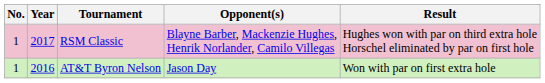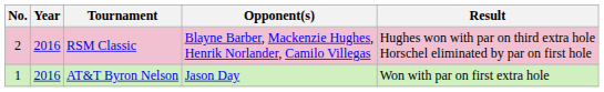RSM Classic | No.: 1 -> 2
RSM Classic | Year: 2017 -> 2016
